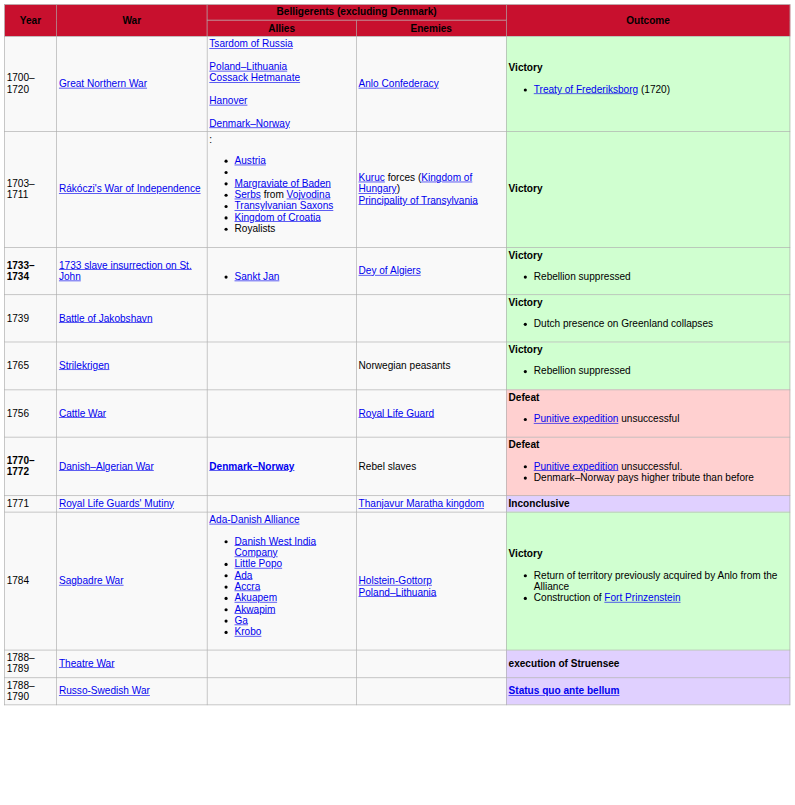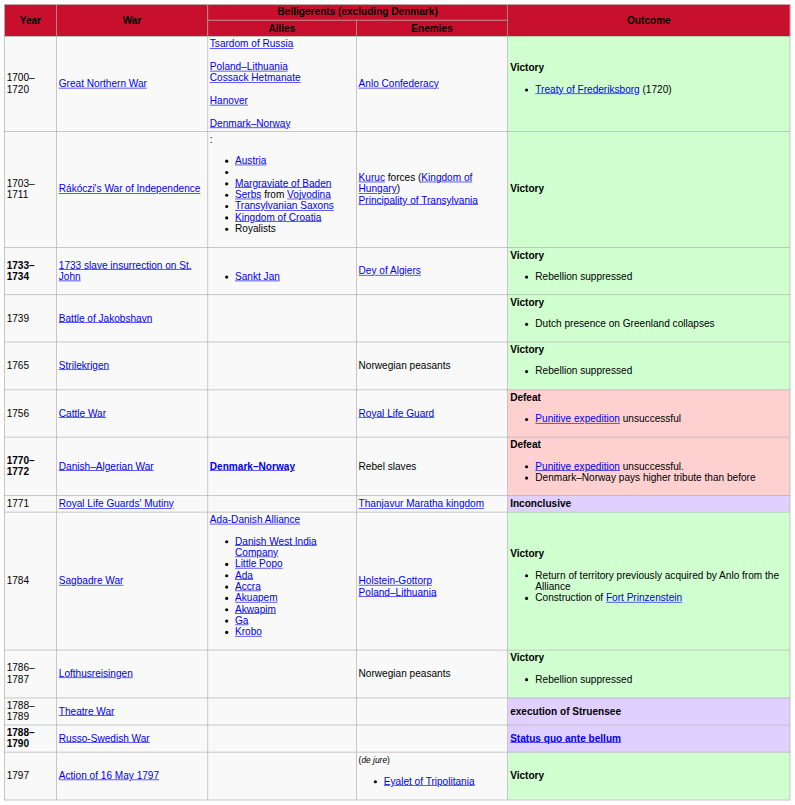+ row: 1786–1787 | Lofthusreisingen | Norwegian peasants | Victory Rebellion suppressed
Russo-Swedish War | Year: normal -> bold
+ row: 1797 | Action of 16 May 1797 | (de jure) Eyalet of Tripolitania | Victory
